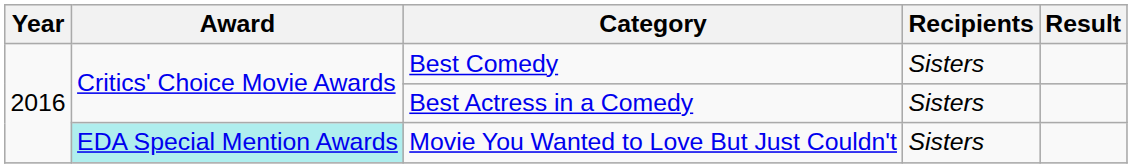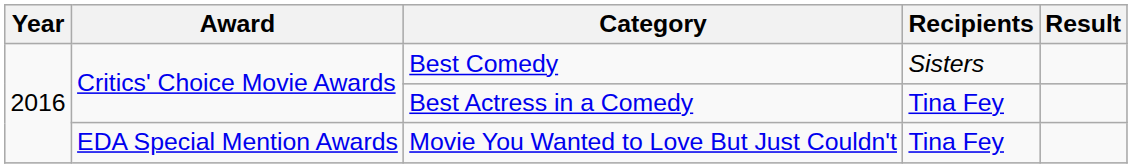Best Actress in a Comedy | Recipients: Sisters -> Tina Fey
Movie You Wanted to Love But Just Couldn't | Award: paleturquoise background -> no background
Movie You Wanted to Love But Just Couldn't | Recipients: Sisters -> Tina Fey
